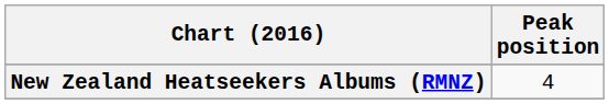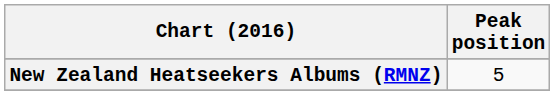New Zealand Heatseekers Albums (RMNZ) | Peak position: 4 -> 5
